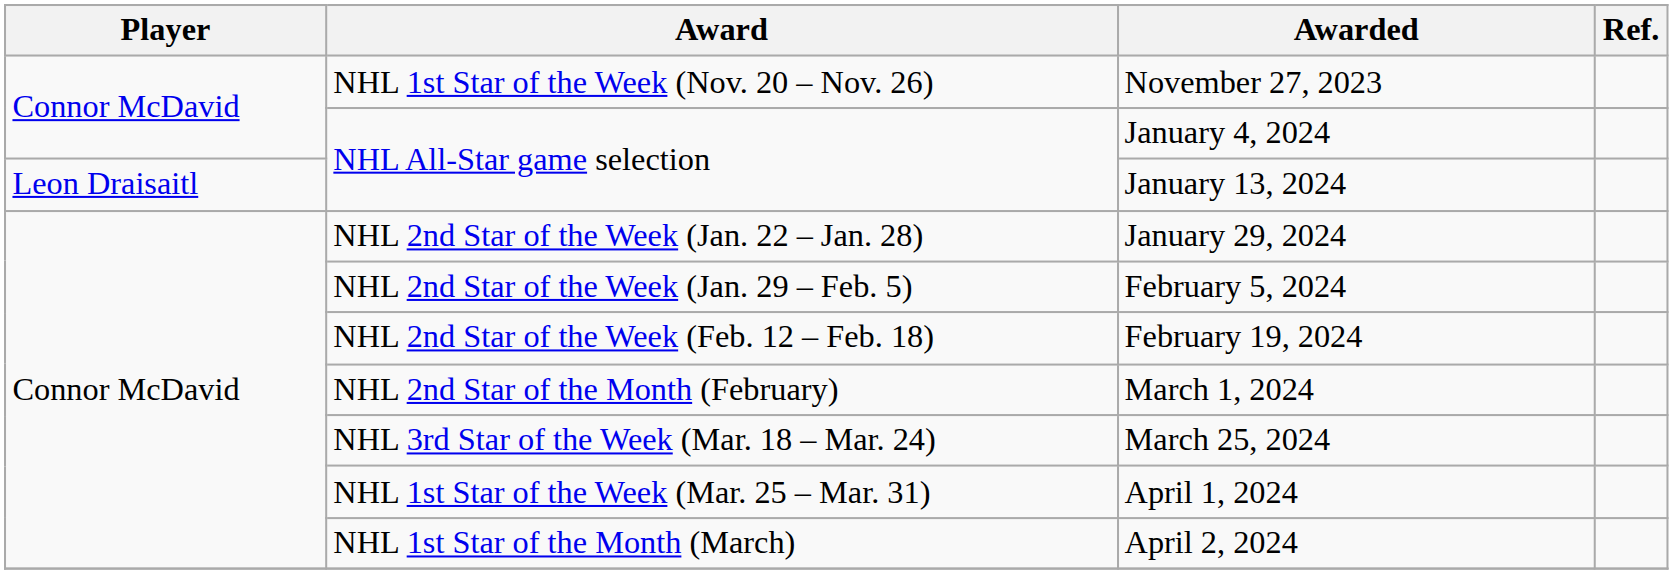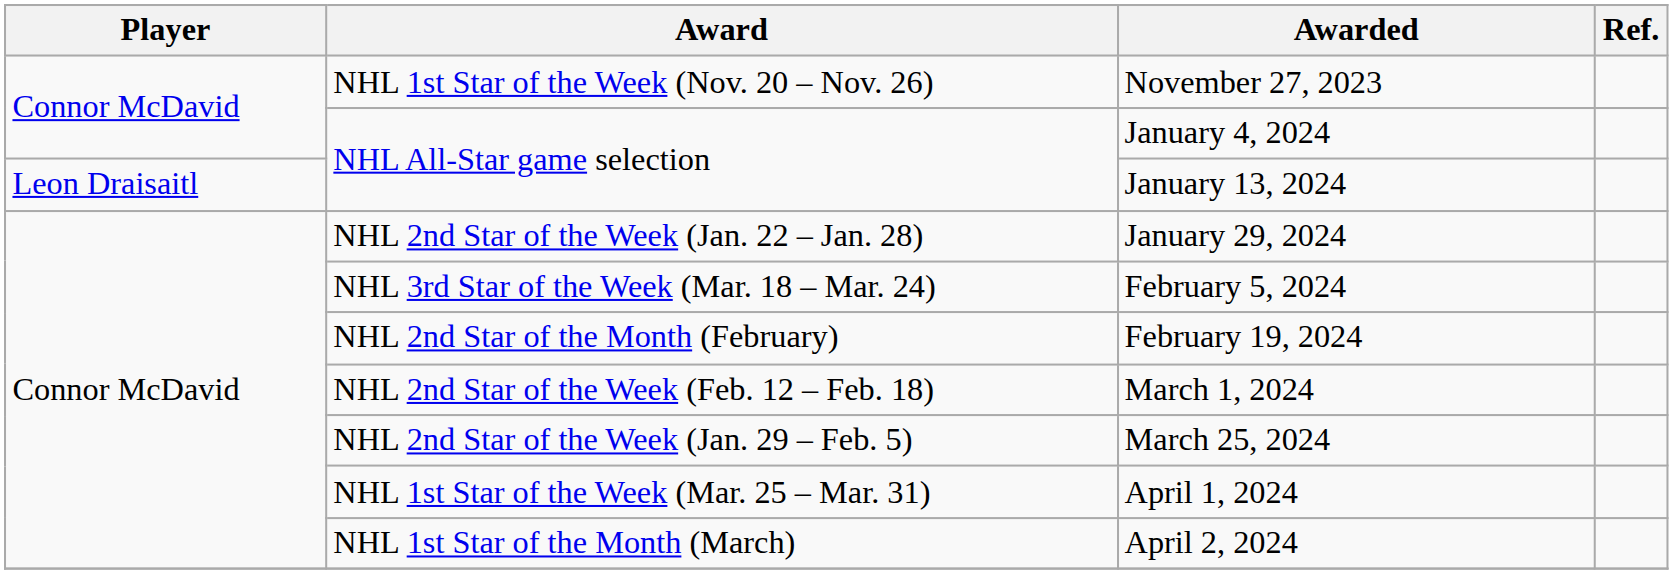February 5, 2024 | Award: NHL 2nd Star of the Week (Jan. 29 – Feb. 5) -> NHL 3rd Star of the Week (Mar. 18 – Mar. 24)
February 19, 2024 | Award: NHL 2nd Star of the Week (Feb. 12 – Feb. 18) -> NHL 2nd Star of the Month (February)
March 1, 2024 | Award: NHL 2nd Star of the Month (February) -> NHL 2nd Star of the Week (Feb. 12 – Feb. 18)
March 25, 2024 | Award: NHL 3rd Star of the Week (Mar. 18 – Mar. 24) -> NHL 2nd Star of the Week (Jan. 29 – Feb. 5)
